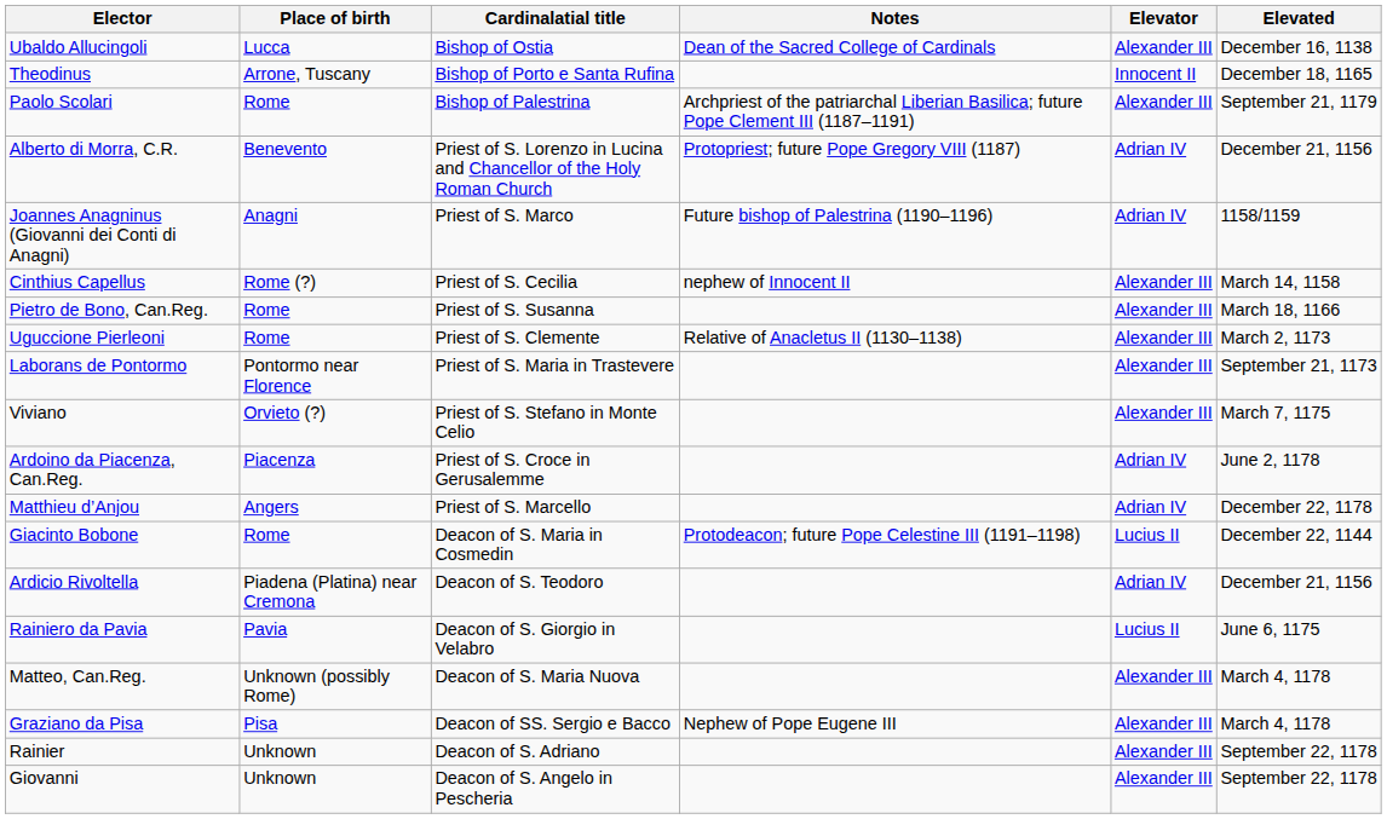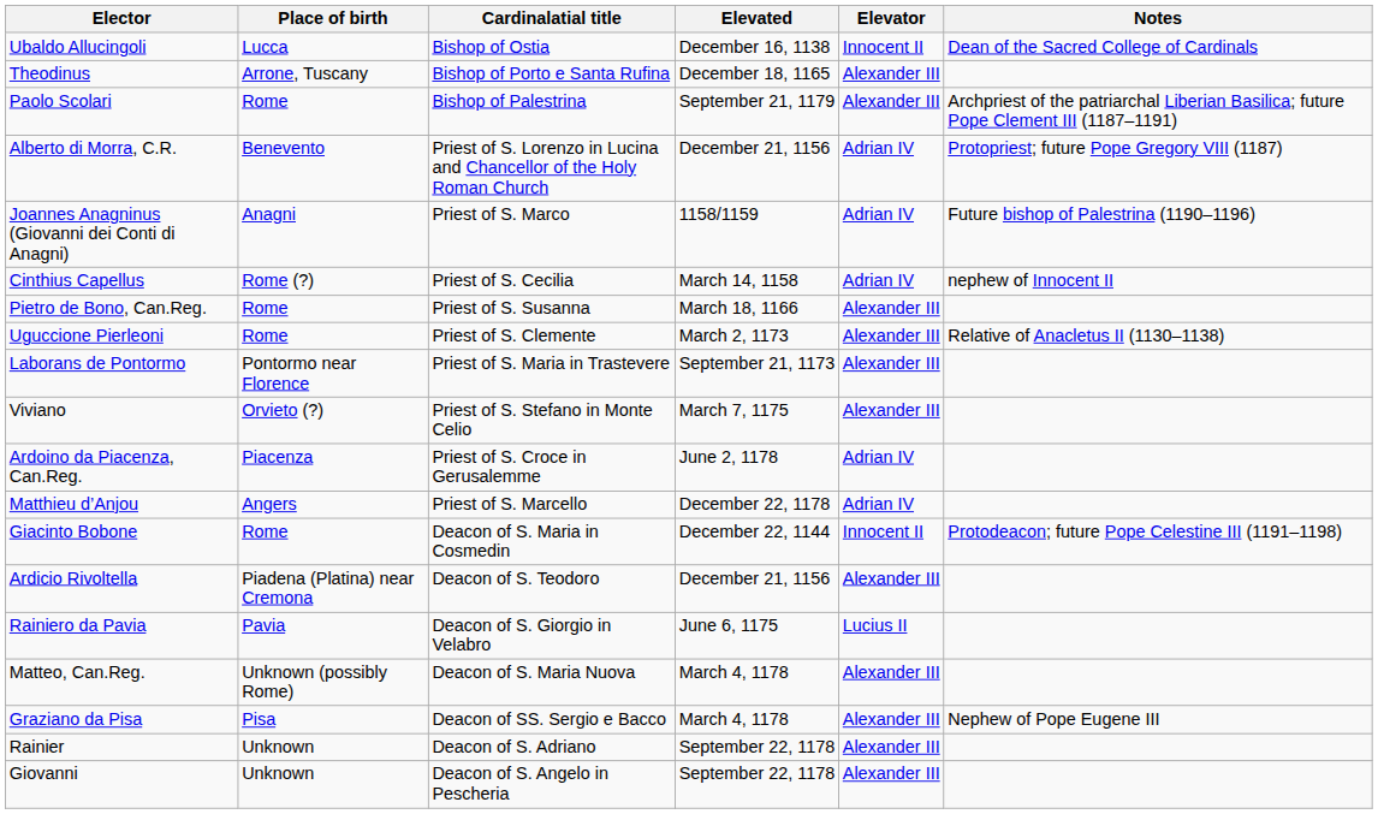columns swapped: Elevated <-> Notes
Ubaldo Allucingoli | Elevator: Alexander III -> Innocent II
Theodinus | Elevator: Innocent II -> Alexander III
Cinthius Capellus | Elevator: Alexander III -> Adrian IV
Giacinto Bobone | Elevator: Lucius II -> Innocent II
Ardicio Rivoltella | Elevator: Adrian IV -> Alexander III
